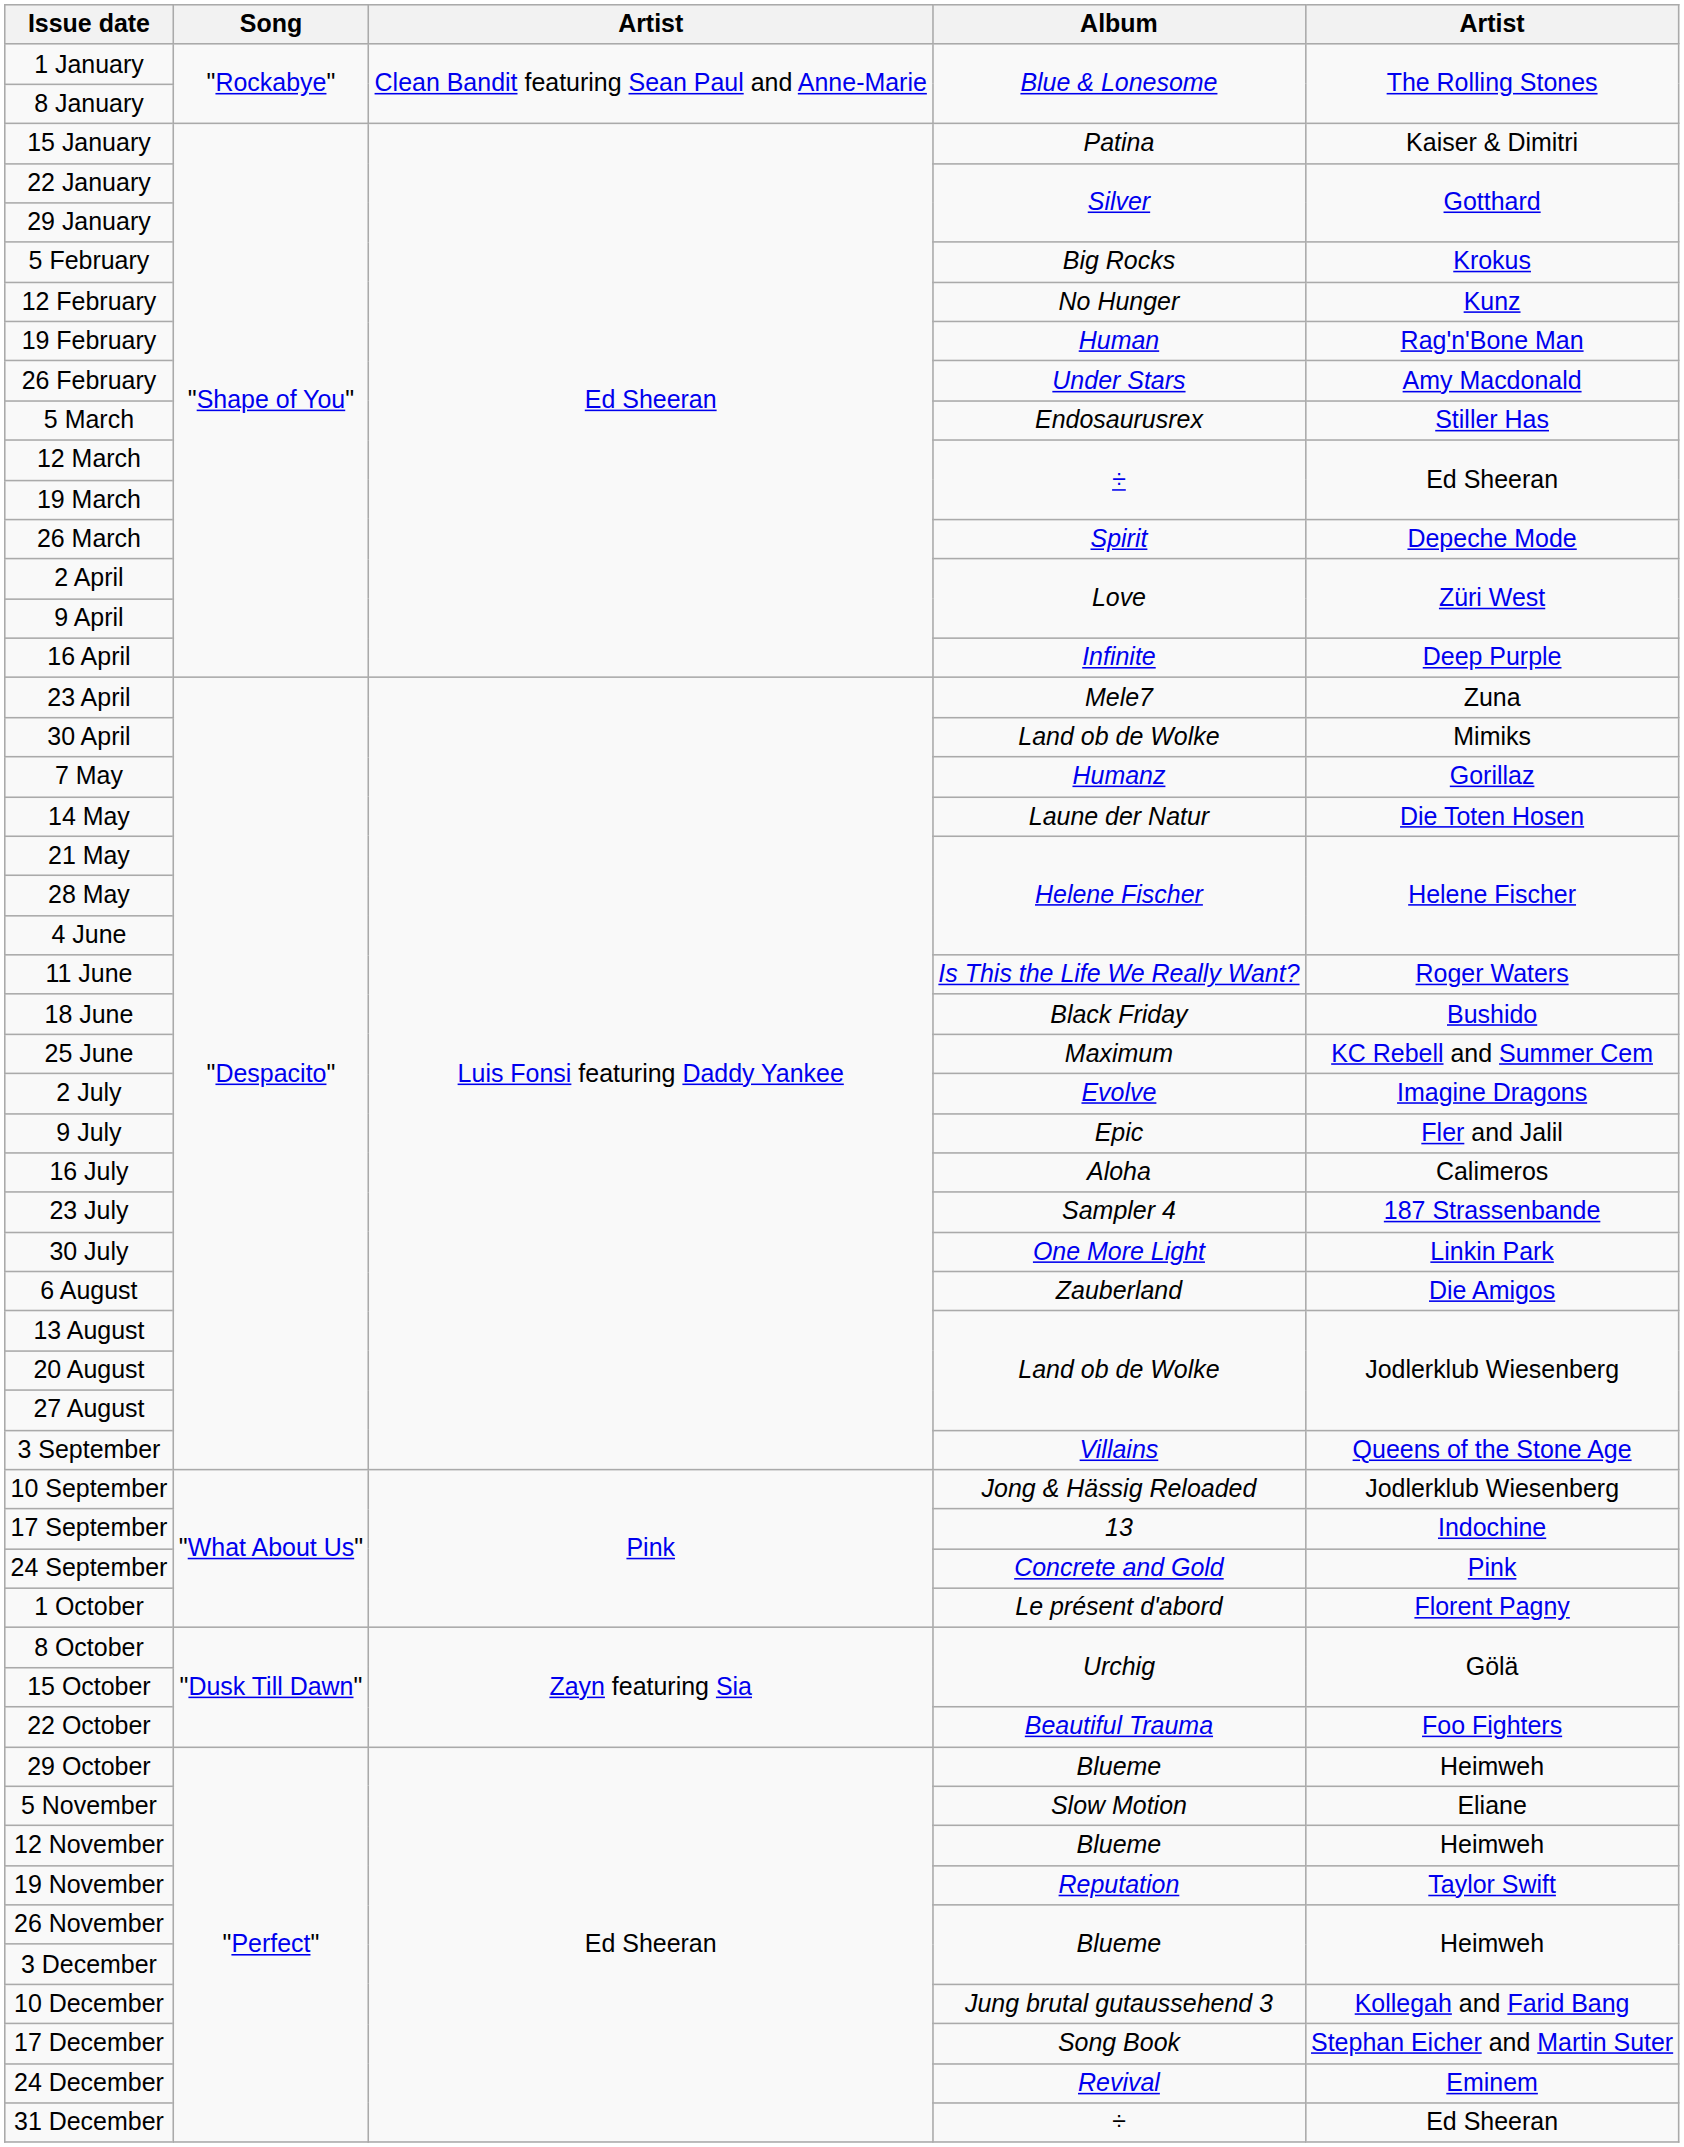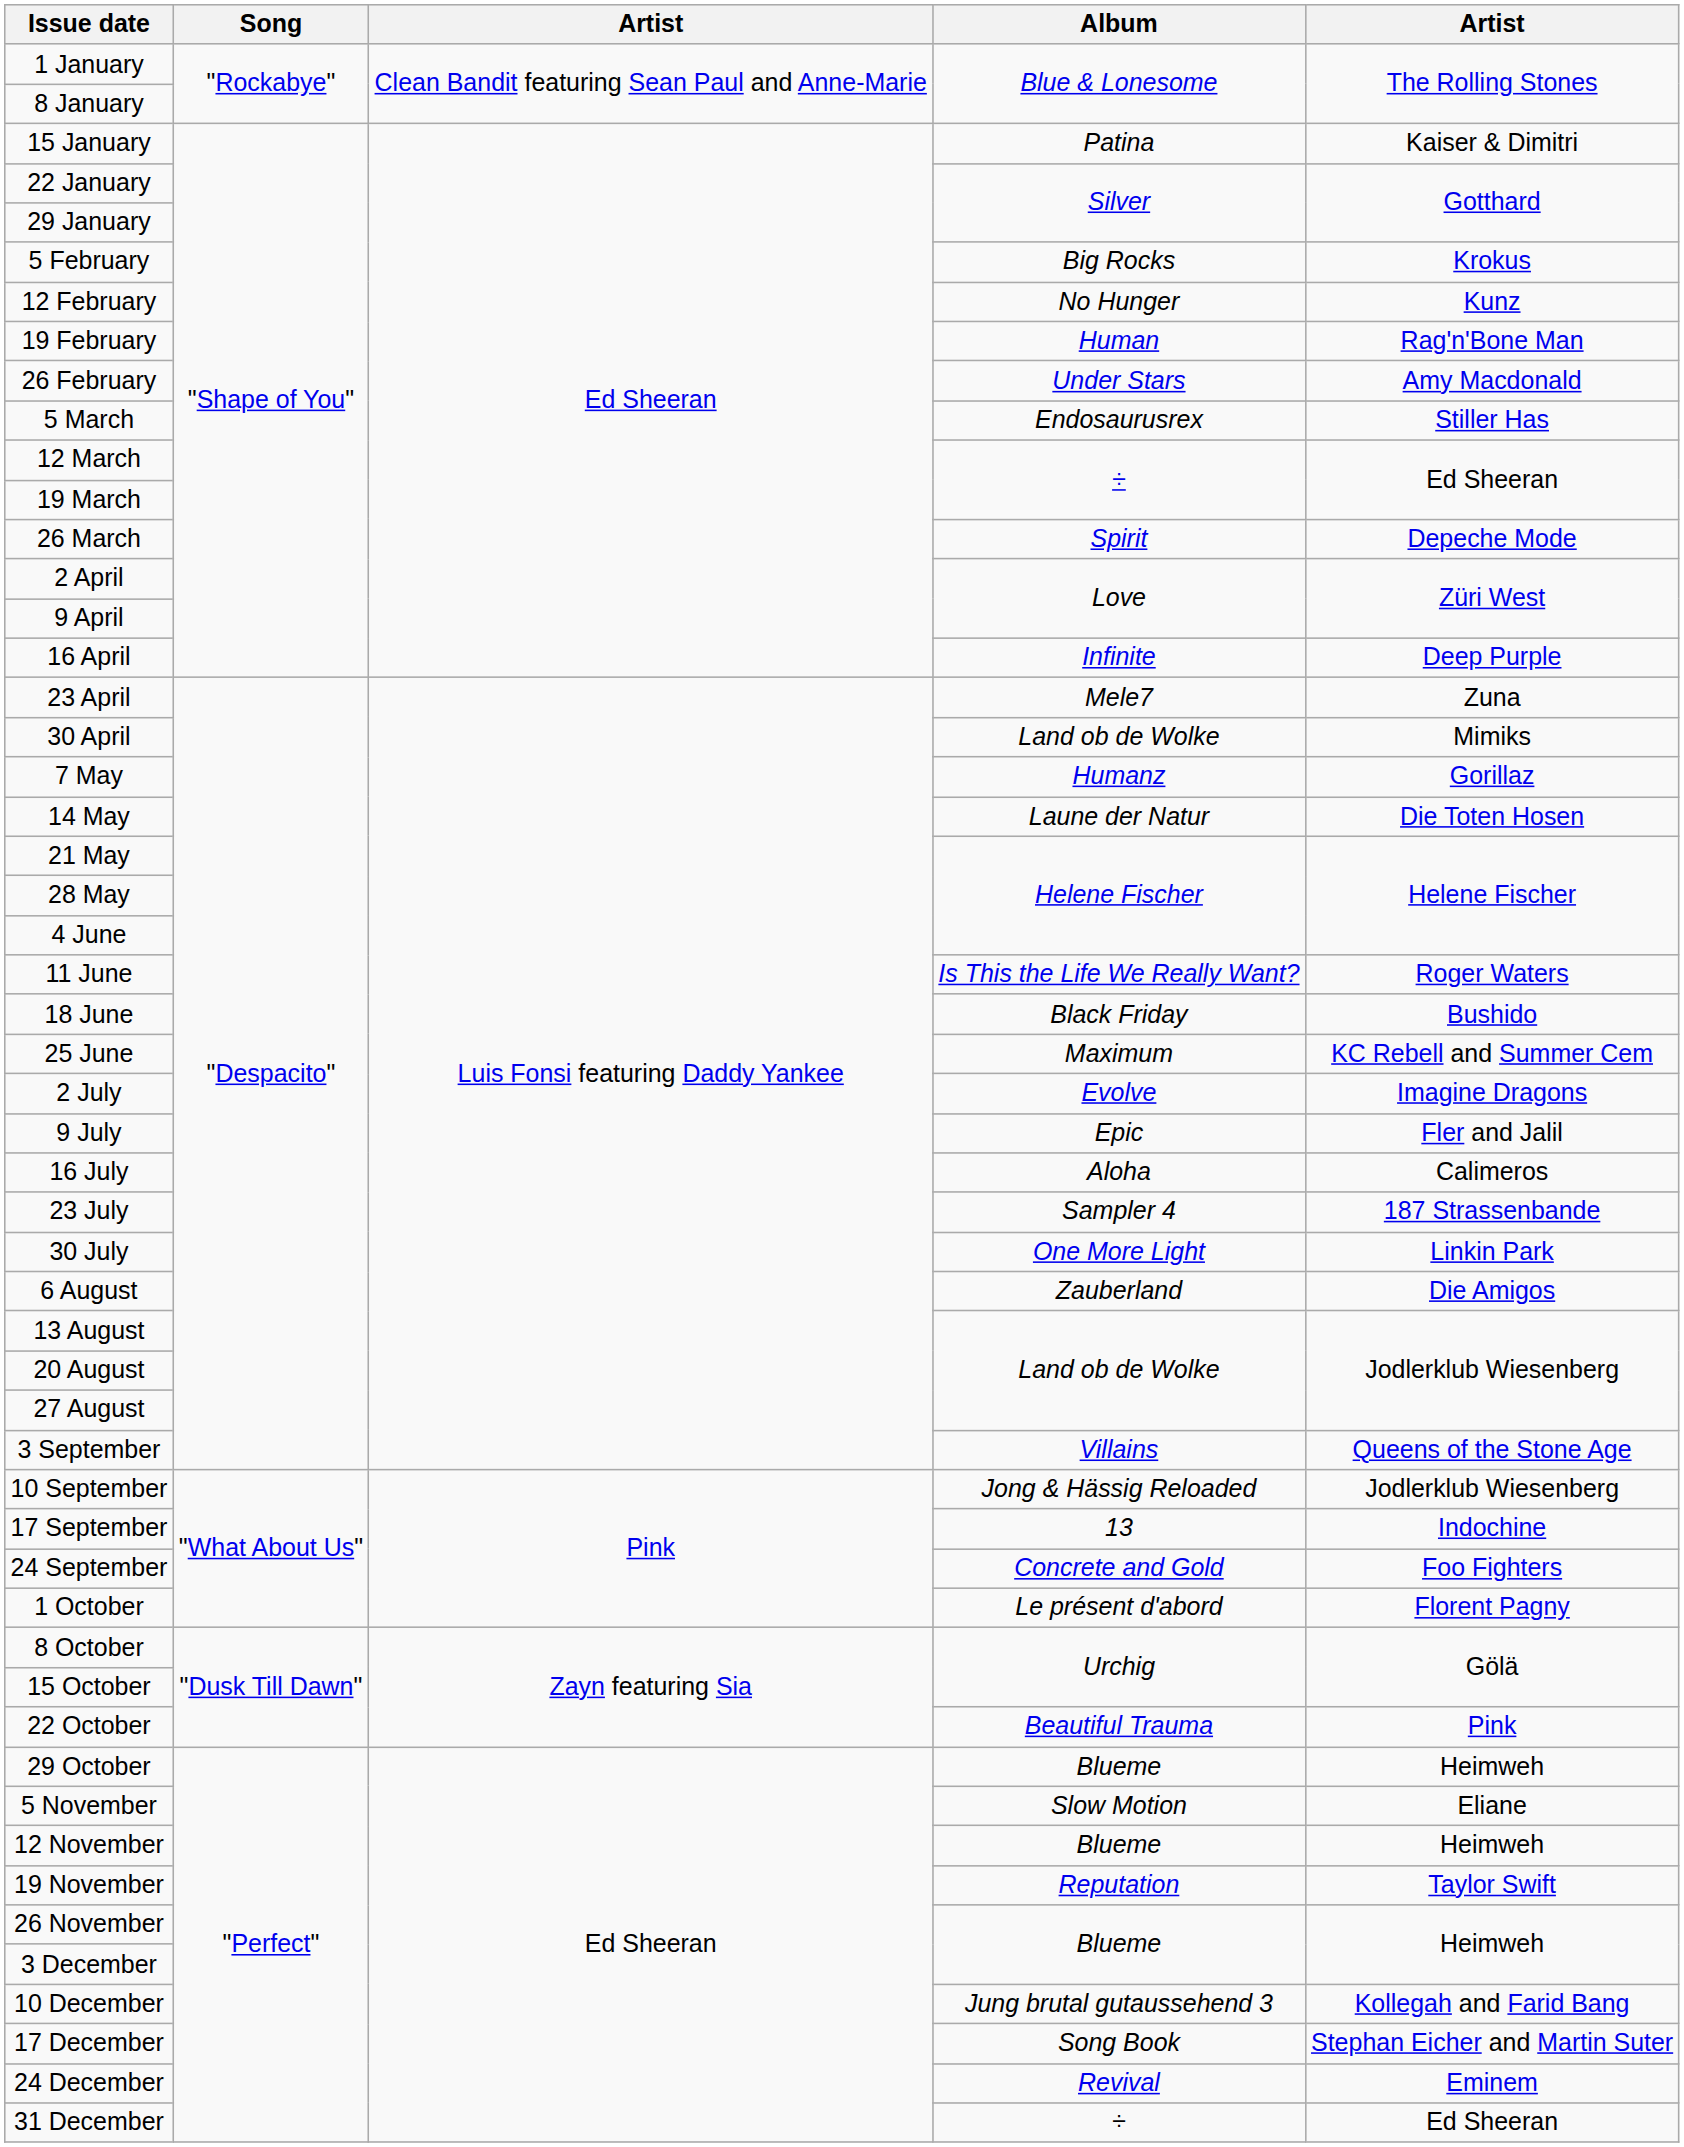24 September | column 5: Pink -> Foo Fighters
22 October | column 5: Foo Fighters -> Pink
